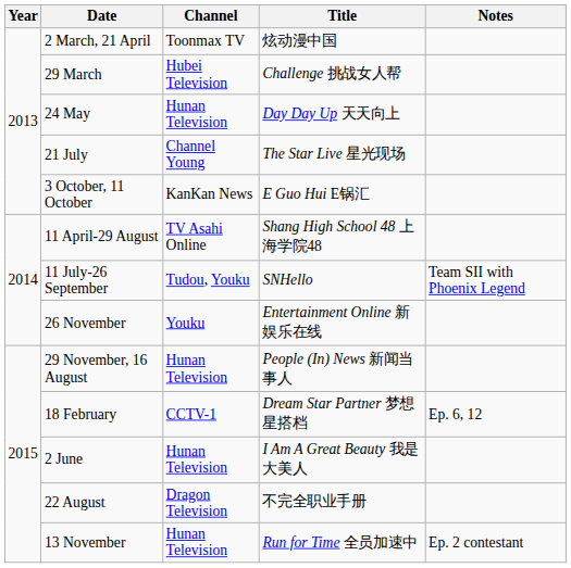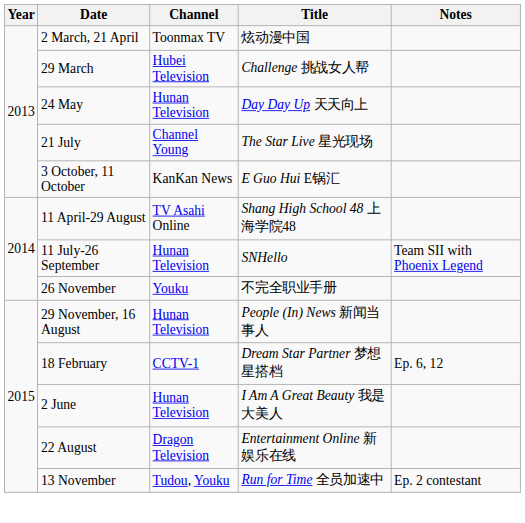11 July-26 September | Channel: Tudou, Youku -> Hunan Television
26 November | Title: Entertainment Online 新娱乐在线 -> 不完全职业手册
22 August | Title: 不完全职业手册 -> Entertainment Online 新娱乐在线
13 November | Channel: Hunan Television -> Tudou, Youku
